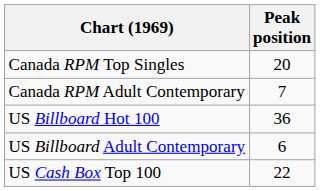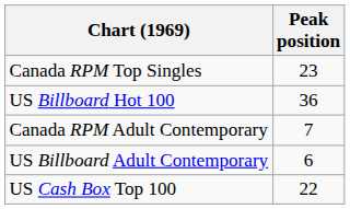Canada RPM Top Singles | Peak position: 20 -> 23
rows swapped: Canada RPM Adult Contemporary <-> US Billboard Hot 100
